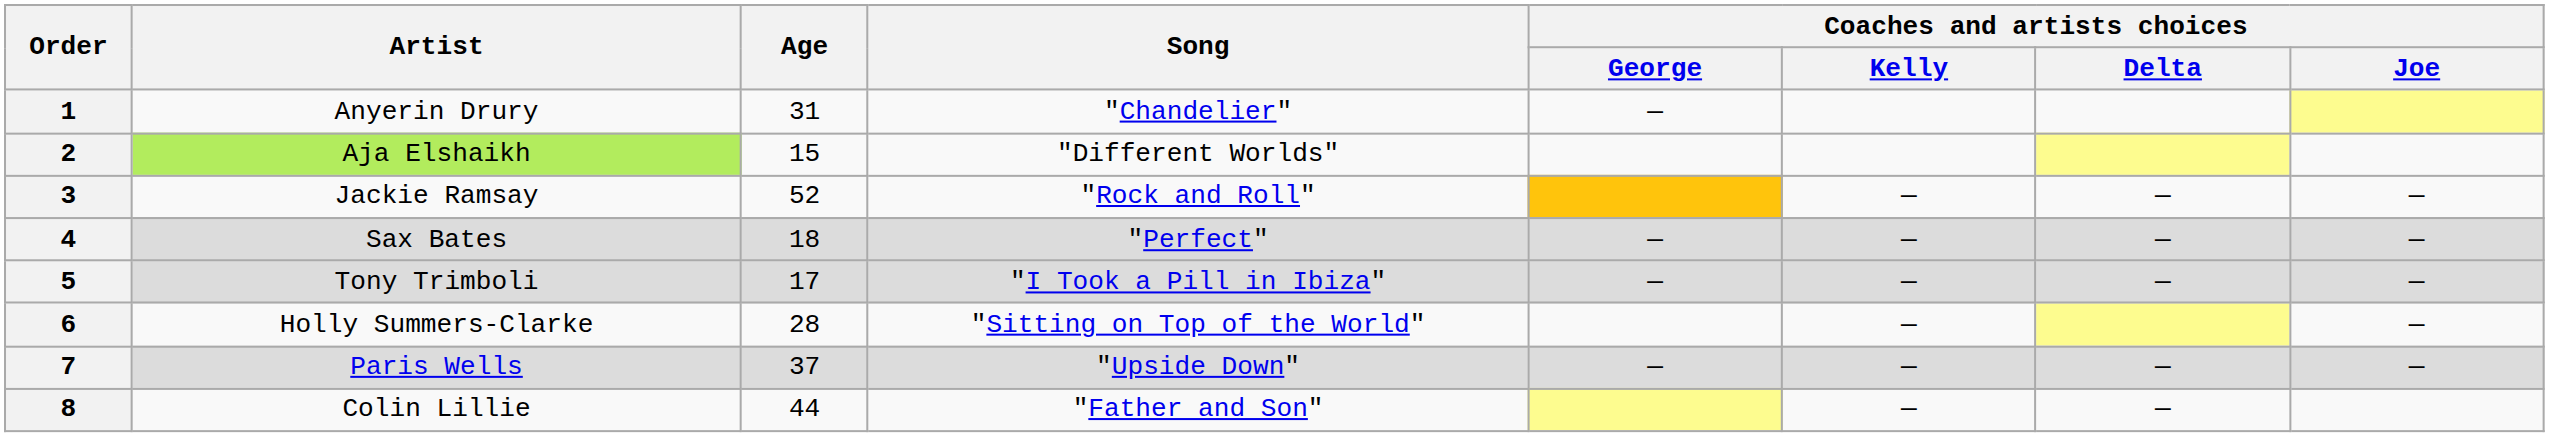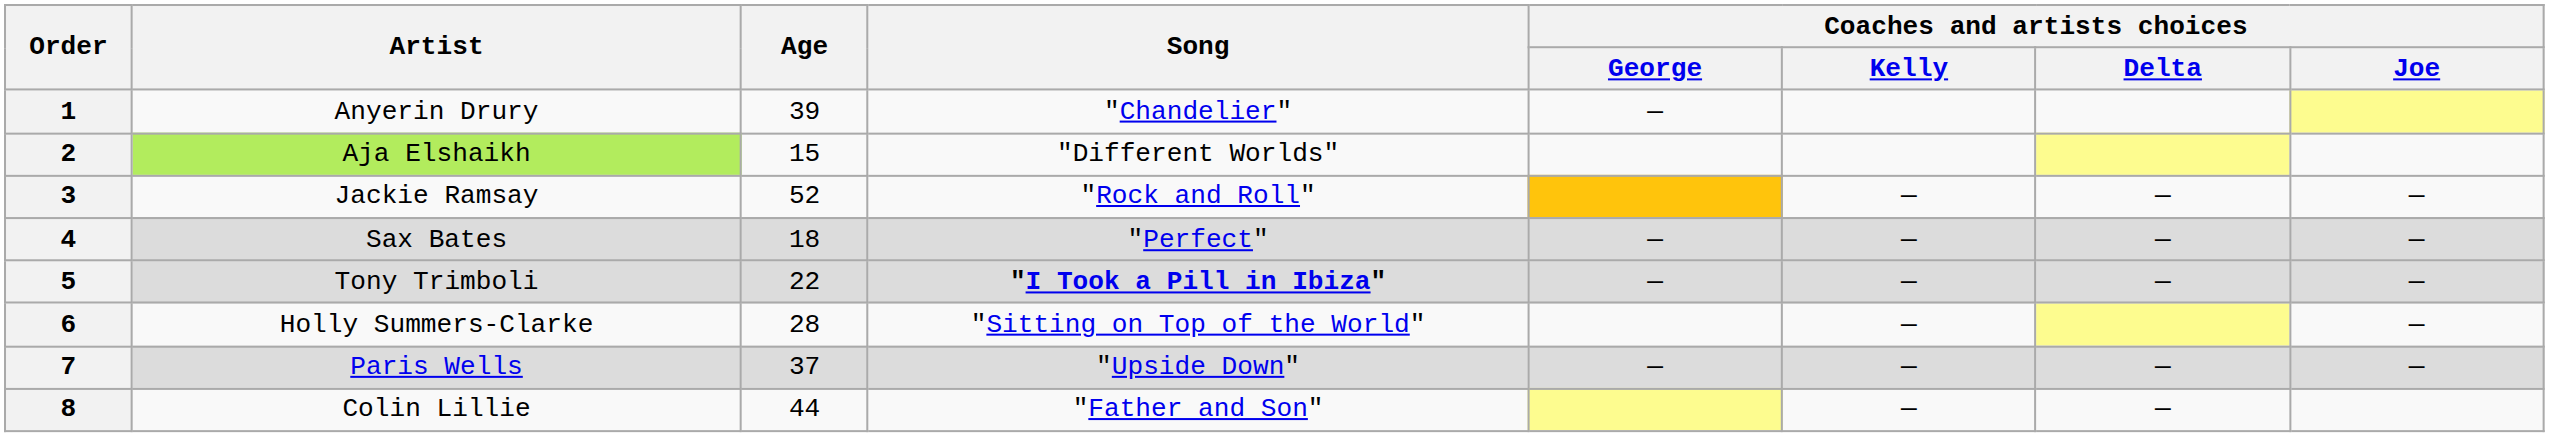1 | Age: 31 -> 39
5 | Age: 17 -> 22
5 | Song: normal -> bold
